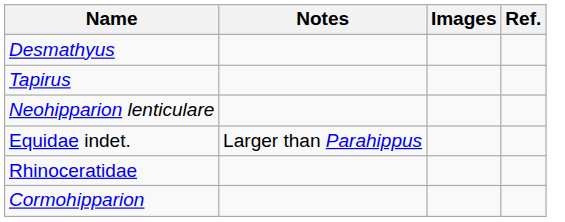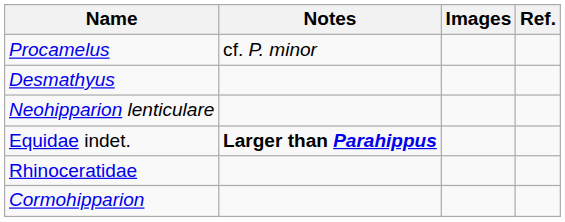+ row: Procamelus | cf. P. minor
- row: Tapirus
Equidae indet. | Notes: normal -> bold
